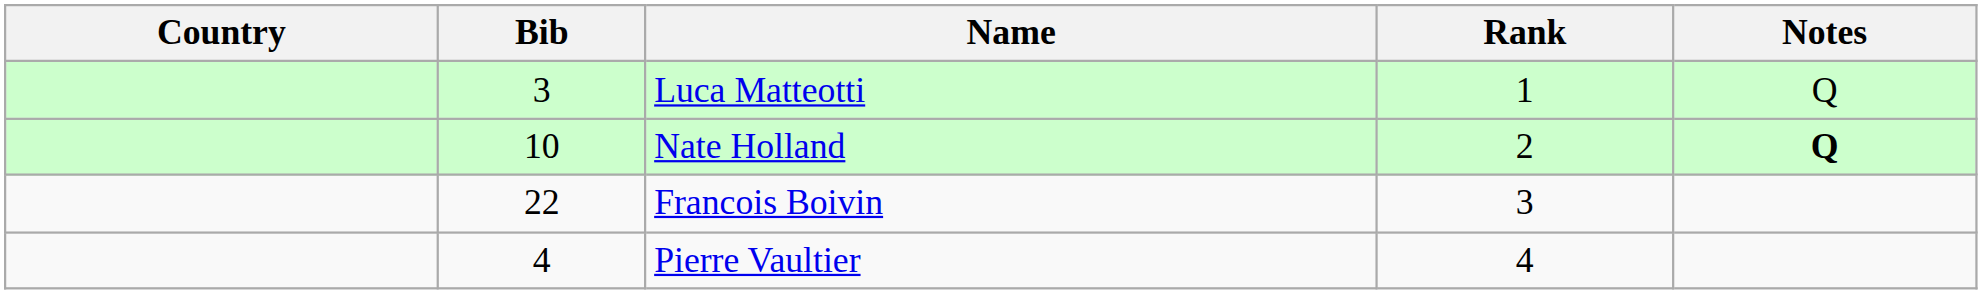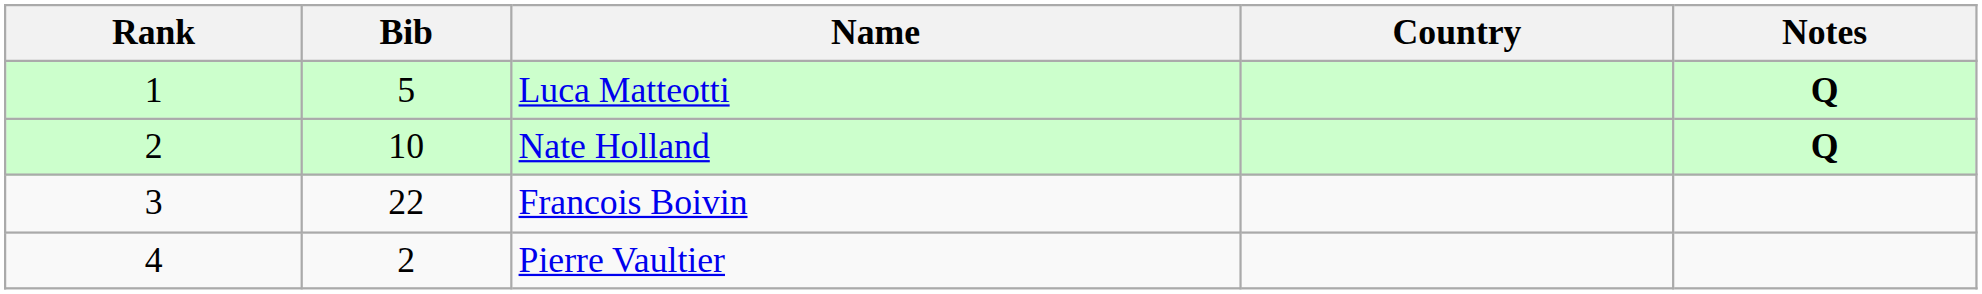columns swapped: Rank <-> Country
Luca Matteotti | Bib: 3 -> 5
Luca Matteotti | Notes: normal -> bold
Pierre Vaultier | Bib: 4 -> 2
